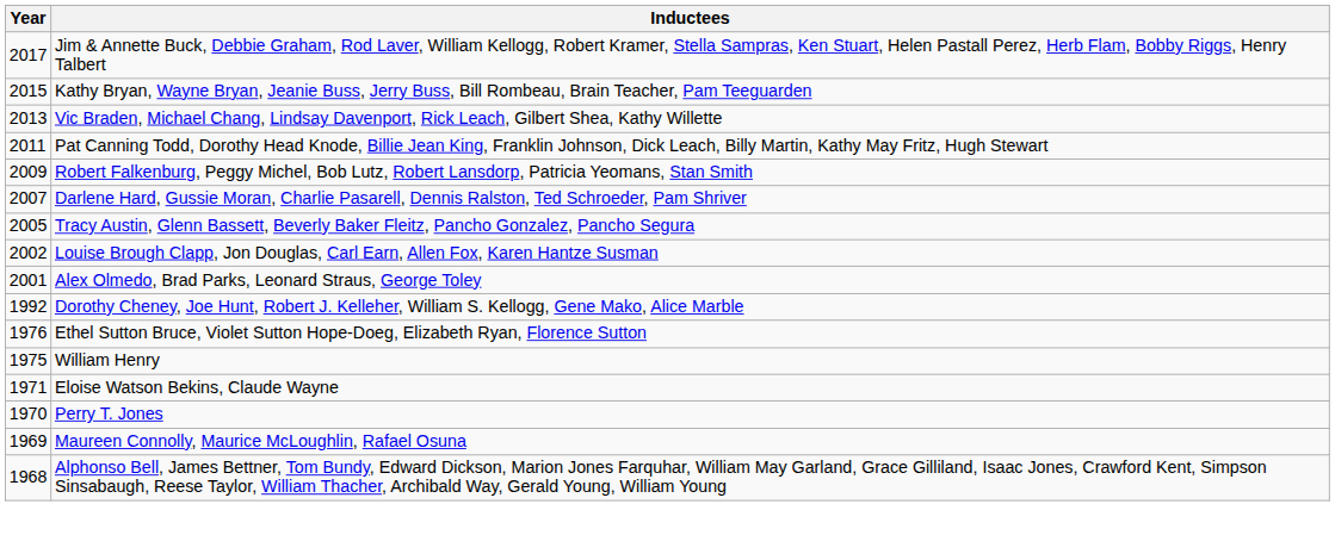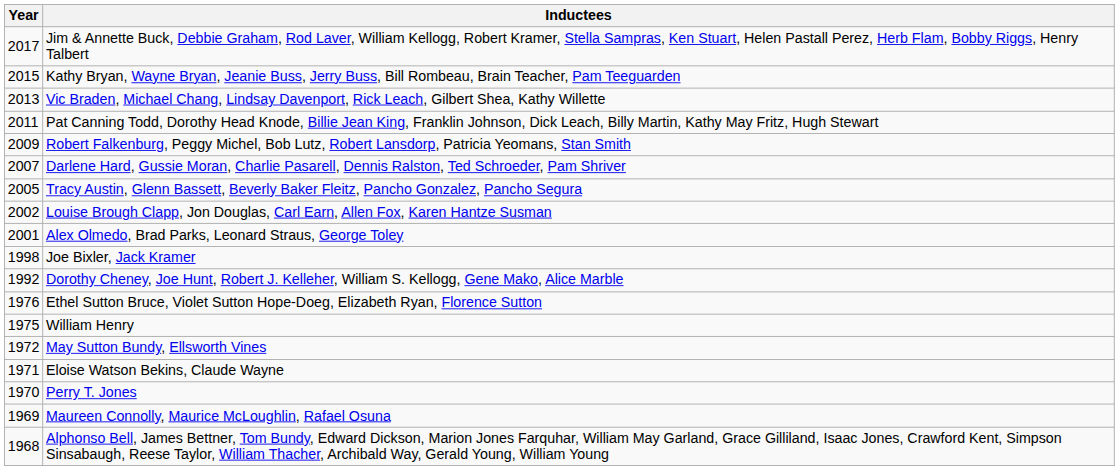+ row: 1998 | Joe Bixler, Jack Kramer
+ row: 1972 | May Sutton Bundy, Ellsworth Vines
